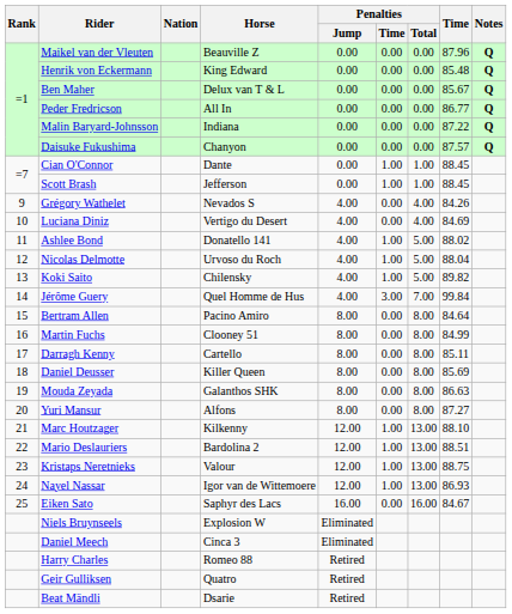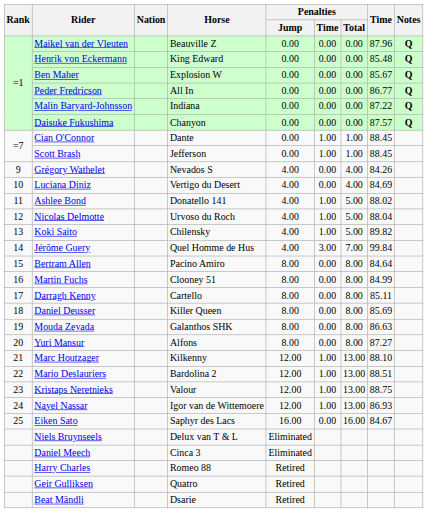Ben Maher | Horse: Delux van T & L -> Explosion W
Niels Bruynseels | Horse: Explosion W -> Delux van T & L
